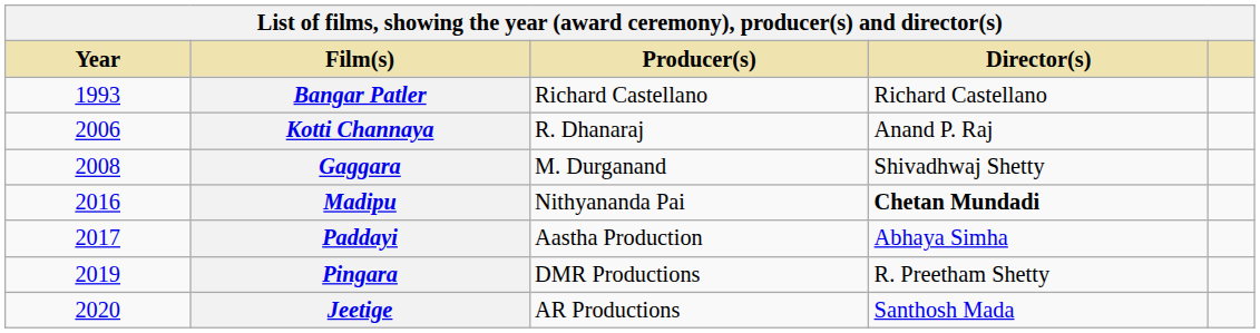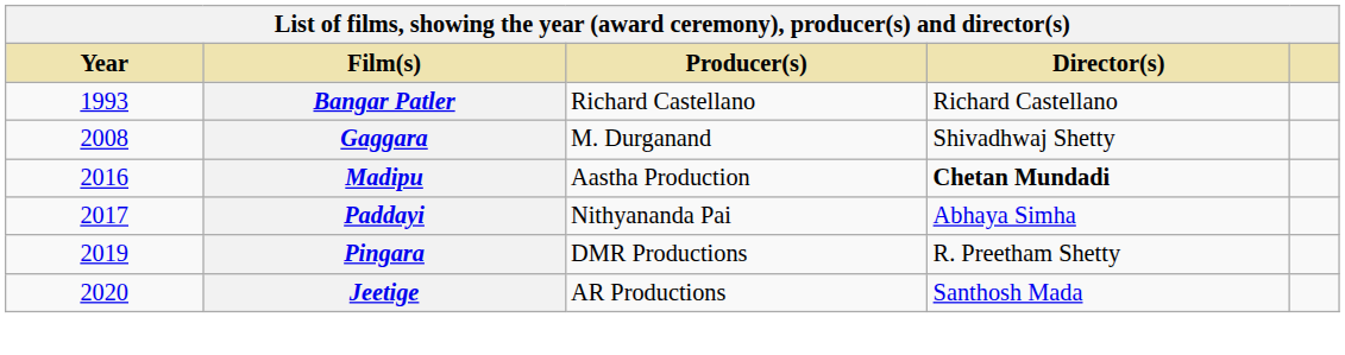- row: 2006 | Kotti Channaya | R. Dhanaraj | Anand P. Raj
Madipu | Producer(s): Nithyananda Pai -> Aastha Production
Paddayi | Producer(s): Aastha Production -> Nithyananda Pai
